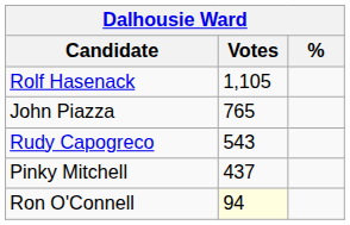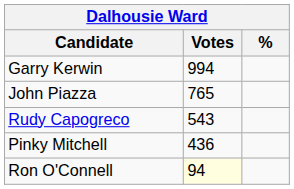- row: Rolf Hasenack | 1,105
+ row: Garry Kerwin | 994
Pinky Mitchell | Votes: 437 -> 436
